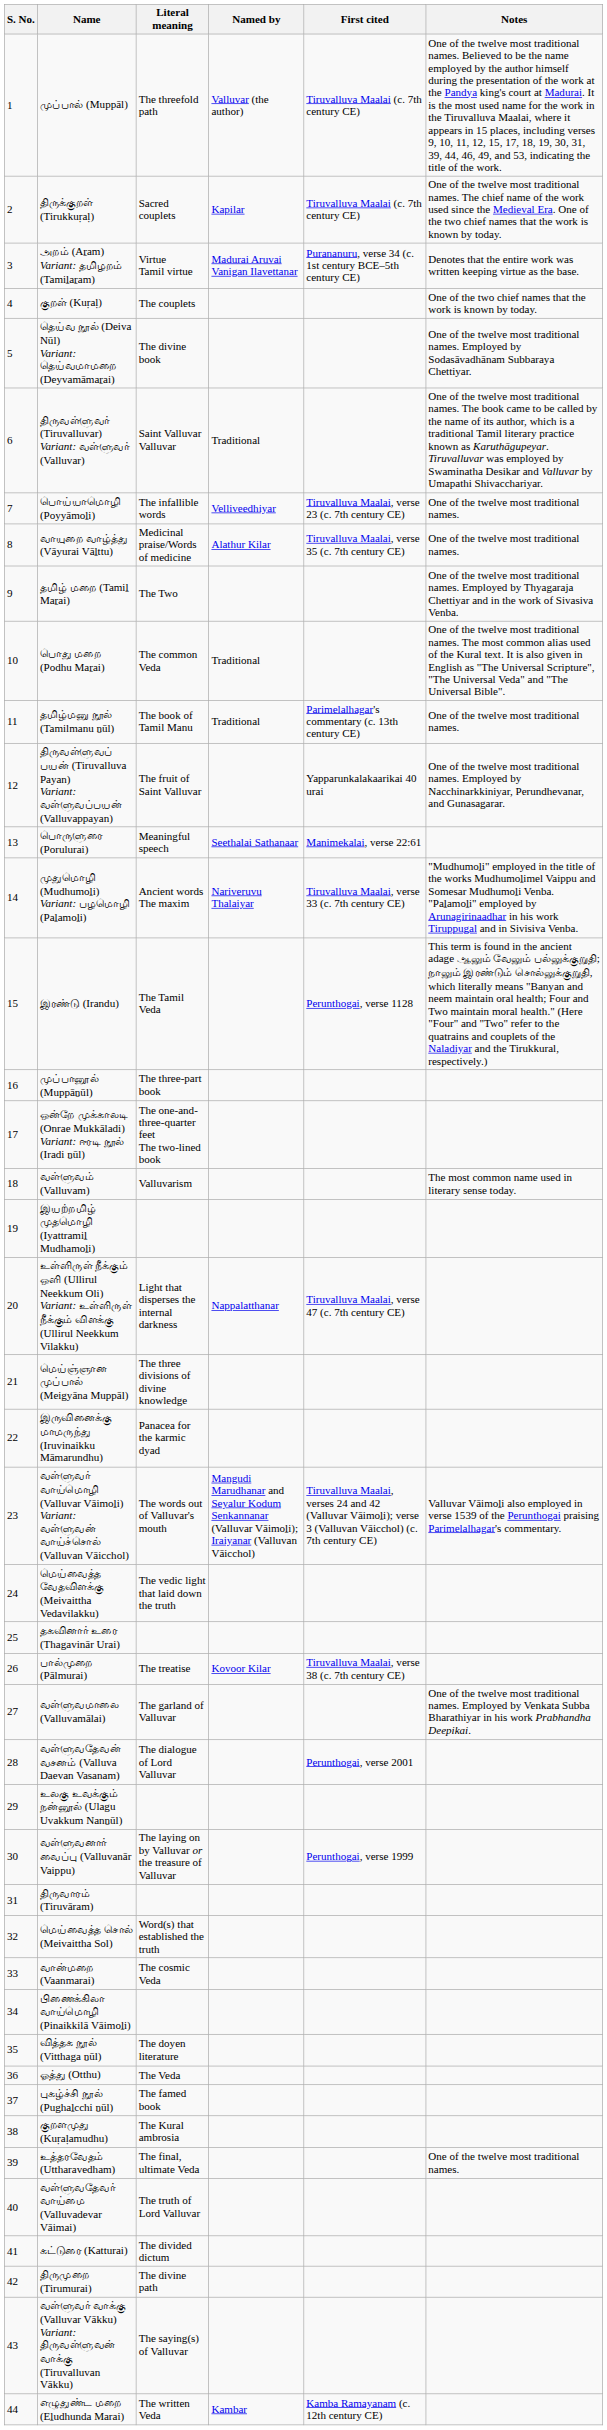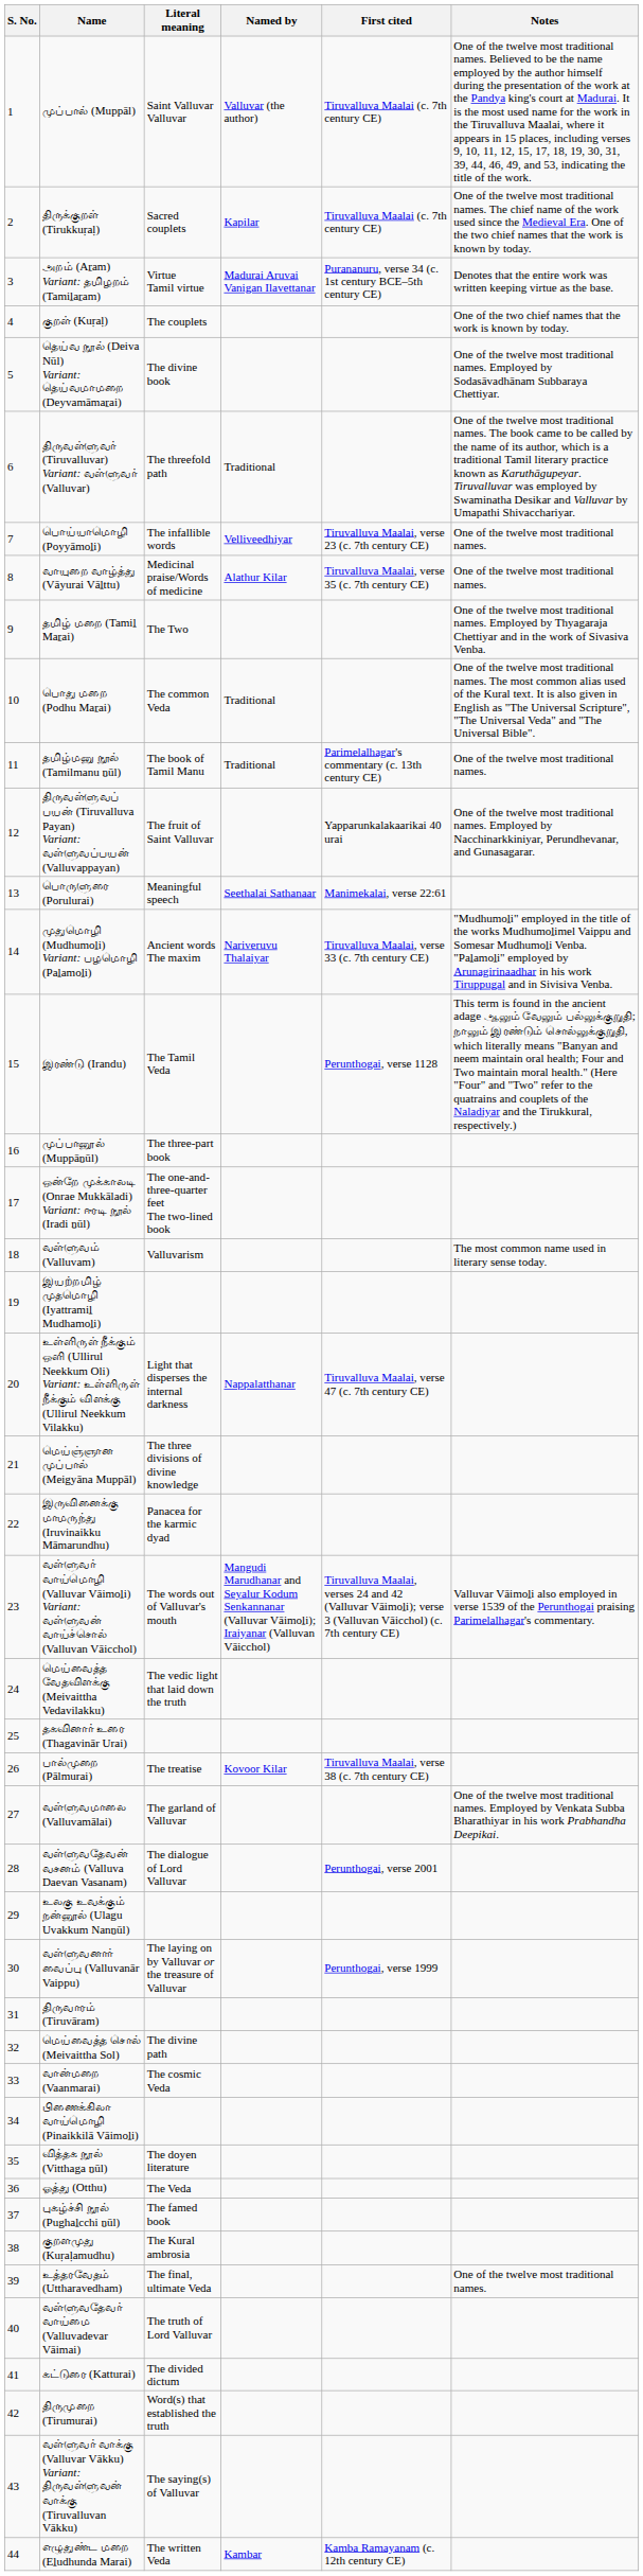முப்பால் (Muppāl) | Literal meaning: The threefold path -> Saint Valluvar Valluvar
திருவள்ளுவர் (Tiruvalluvar) Variant: வள்ளுவர் (Valluvar) | Literal meaning: Saint Valluvar Valluvar -> The threefold path
மெய்வைத்த சொல் (Meivaittha Sol) | Literal meaning: Word(s) that established the truth -> The divine path
திருமுறை (Tirumurai) | Literal meaning: The divine path -> Word(s) that established the truth
